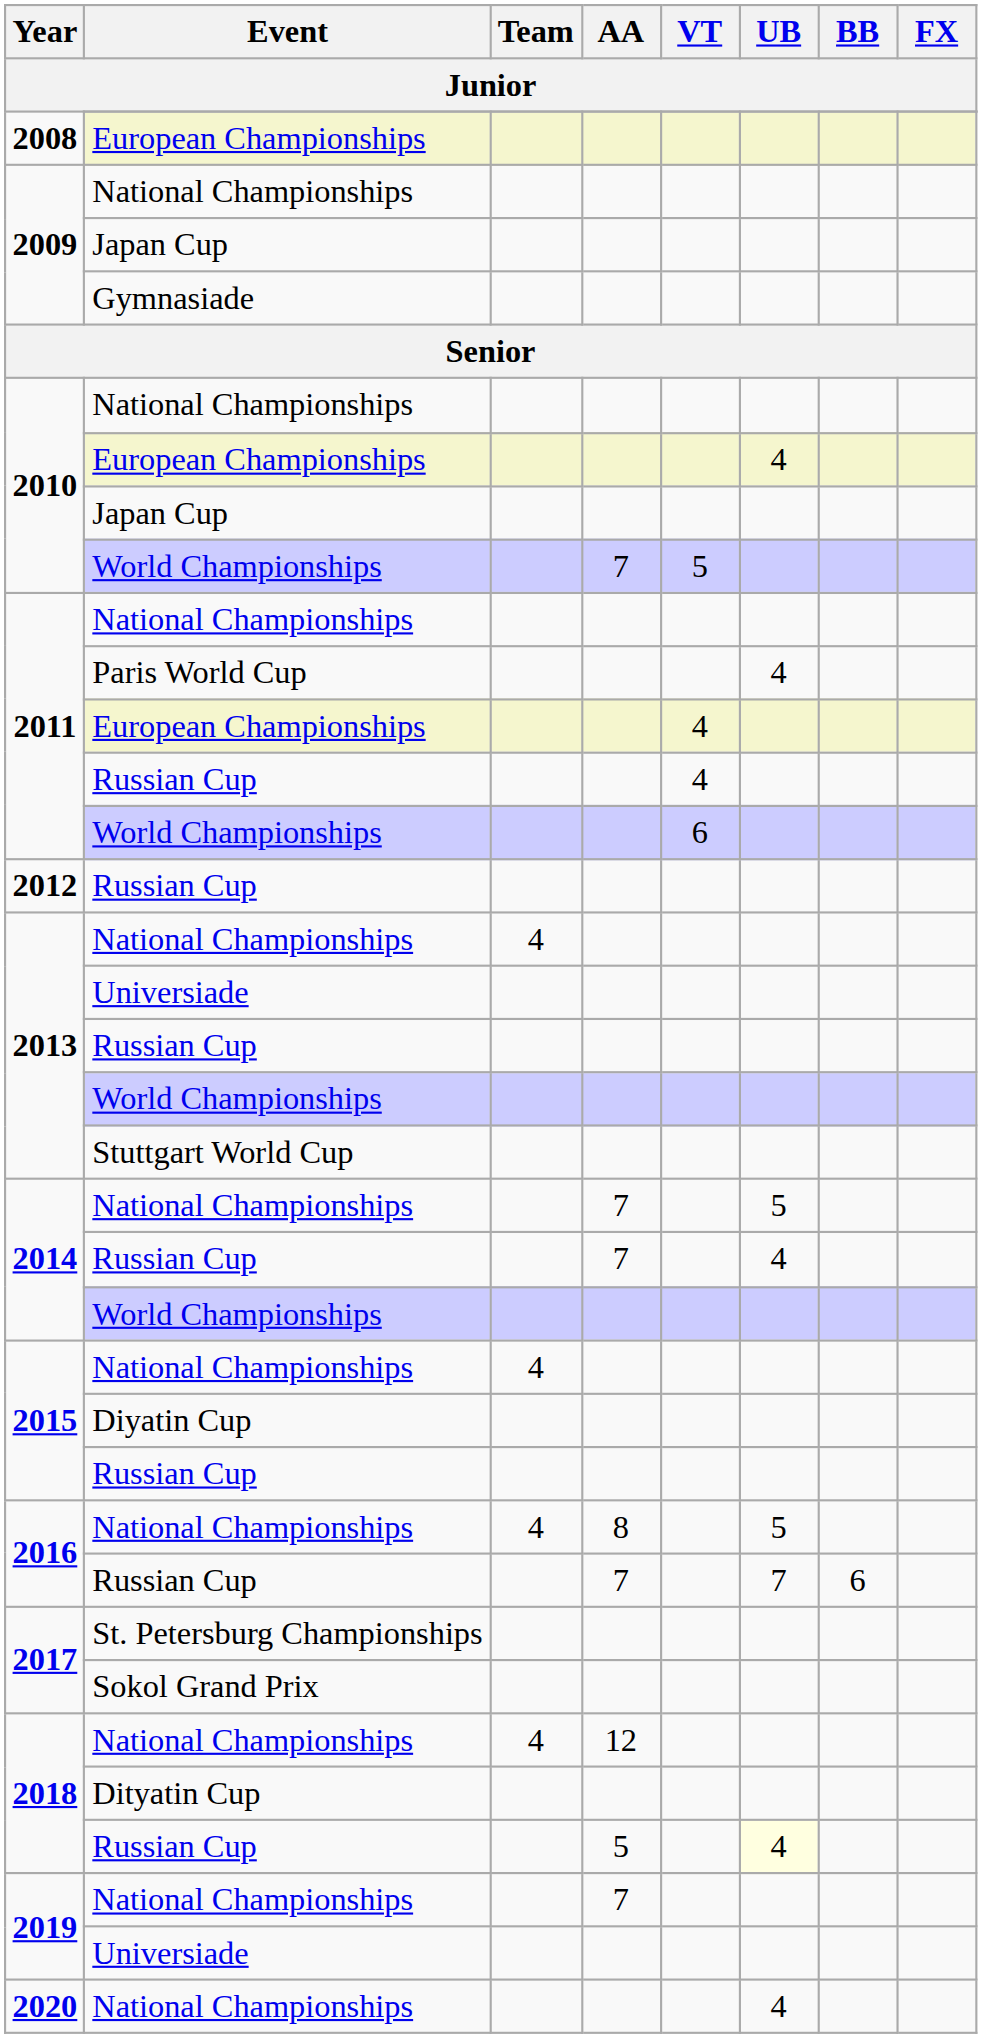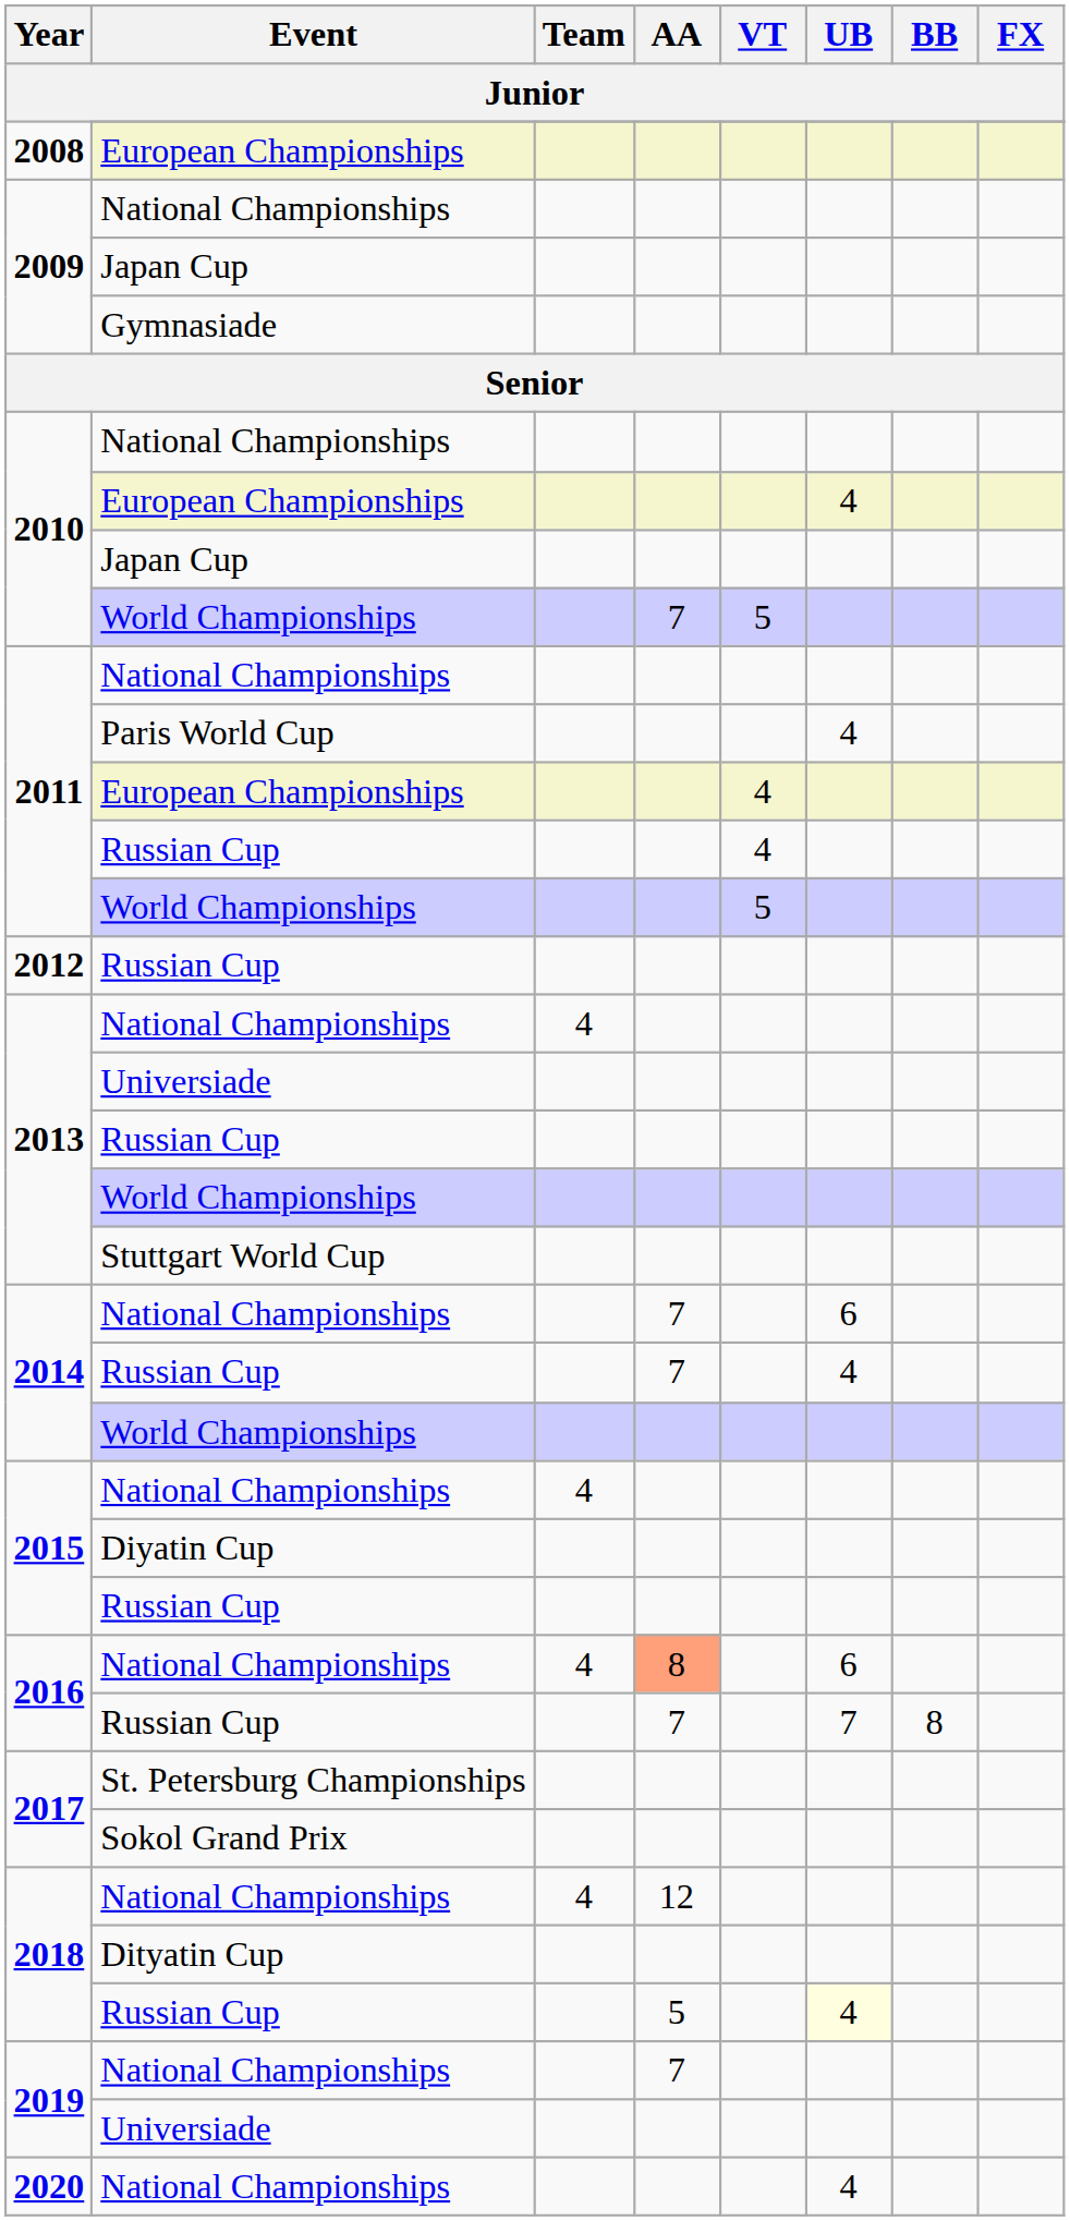2011 / World Championships | VT: 6 -> 5
2014 / National Championships | UB: 5 -> 6
2016 / National Championships | AA: no background -> lightsalmon background
2016 / National Championships | UB: 5 -> 6
2016 / Russian Cup | BB: 6 -> 8
